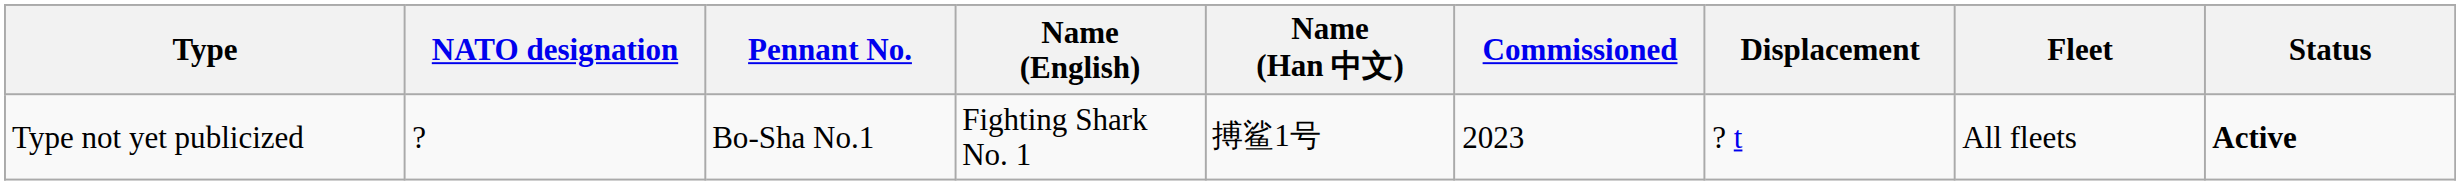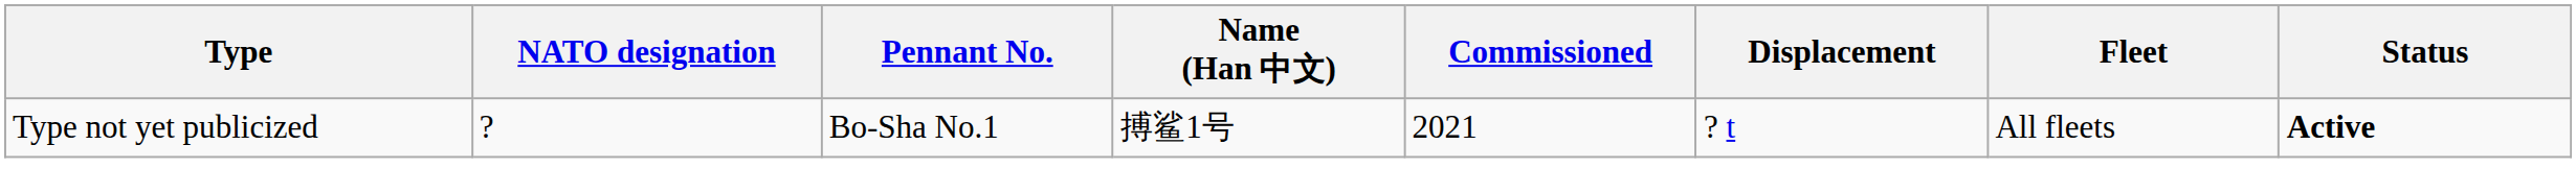- column: Name (English) | Fighting Shark No. 1
Type not yet publicized | Commissioned: 2023 -> 2021
